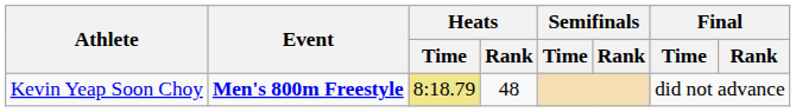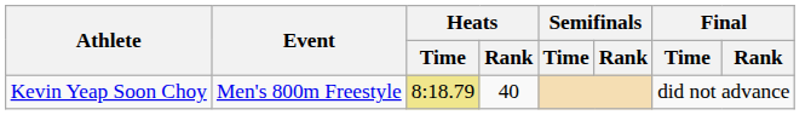Kevin Yeap Soon Choy | Event: bold -> normal
Kevin Yeap Soon Choy | Heats / Rank: 48 -> 40
